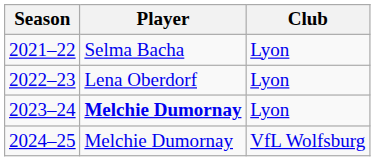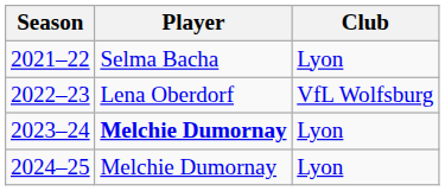2022–23 | Club: Lyon -> VfL Wolfsburg
2024–25 | Club: VfL Wolfsburg -> Lyon
